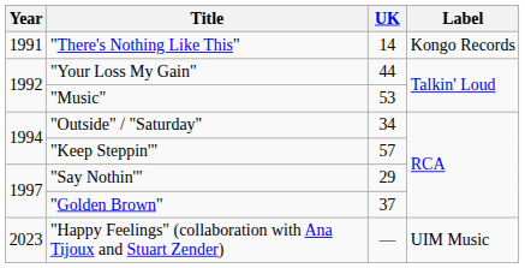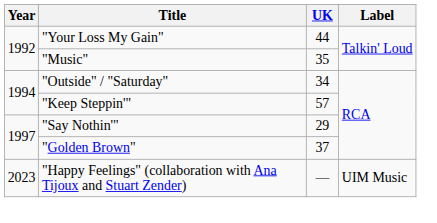- row: 1991 | "There's Nothing Like This" | 14 | Kongo Records
"Music" | UK: 53 -> 35
